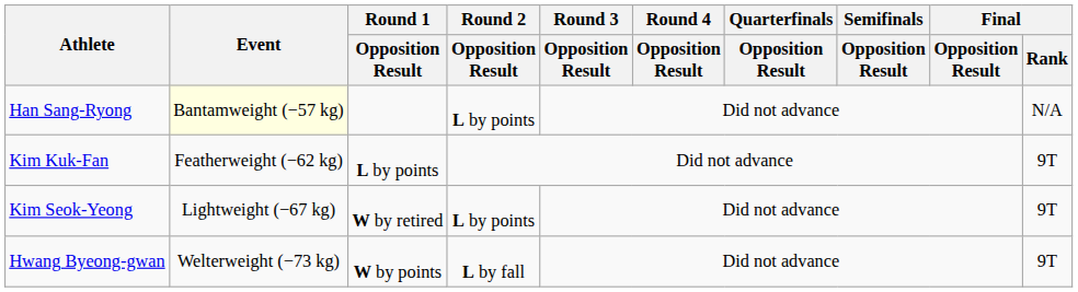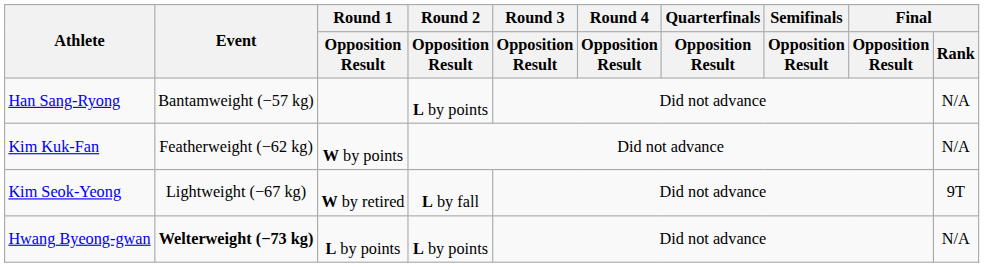Han Sang-Ryong | Event: lightyellow background -> no background
Kim Kuk-Fan | Round 1 / Opposition Result: L by points -> W by points
Kim Kuk-Fan | Final / Rank: 9T -> N/A
Kim Seok-Yeong | Round 2 / Opposition Result: L by points -> L by fall
Hwang Byeong-gwan | Event: normal -> bold
Hwang Byeong-gwan | Round 1 / Opposition Result: W by points -> L by points
Hwang Byeong-gwan | Round 2 / Opposition Result: L by fall -> L by points
Hwang Byeong-gwan | Final / Rank: 9T -> N/A
